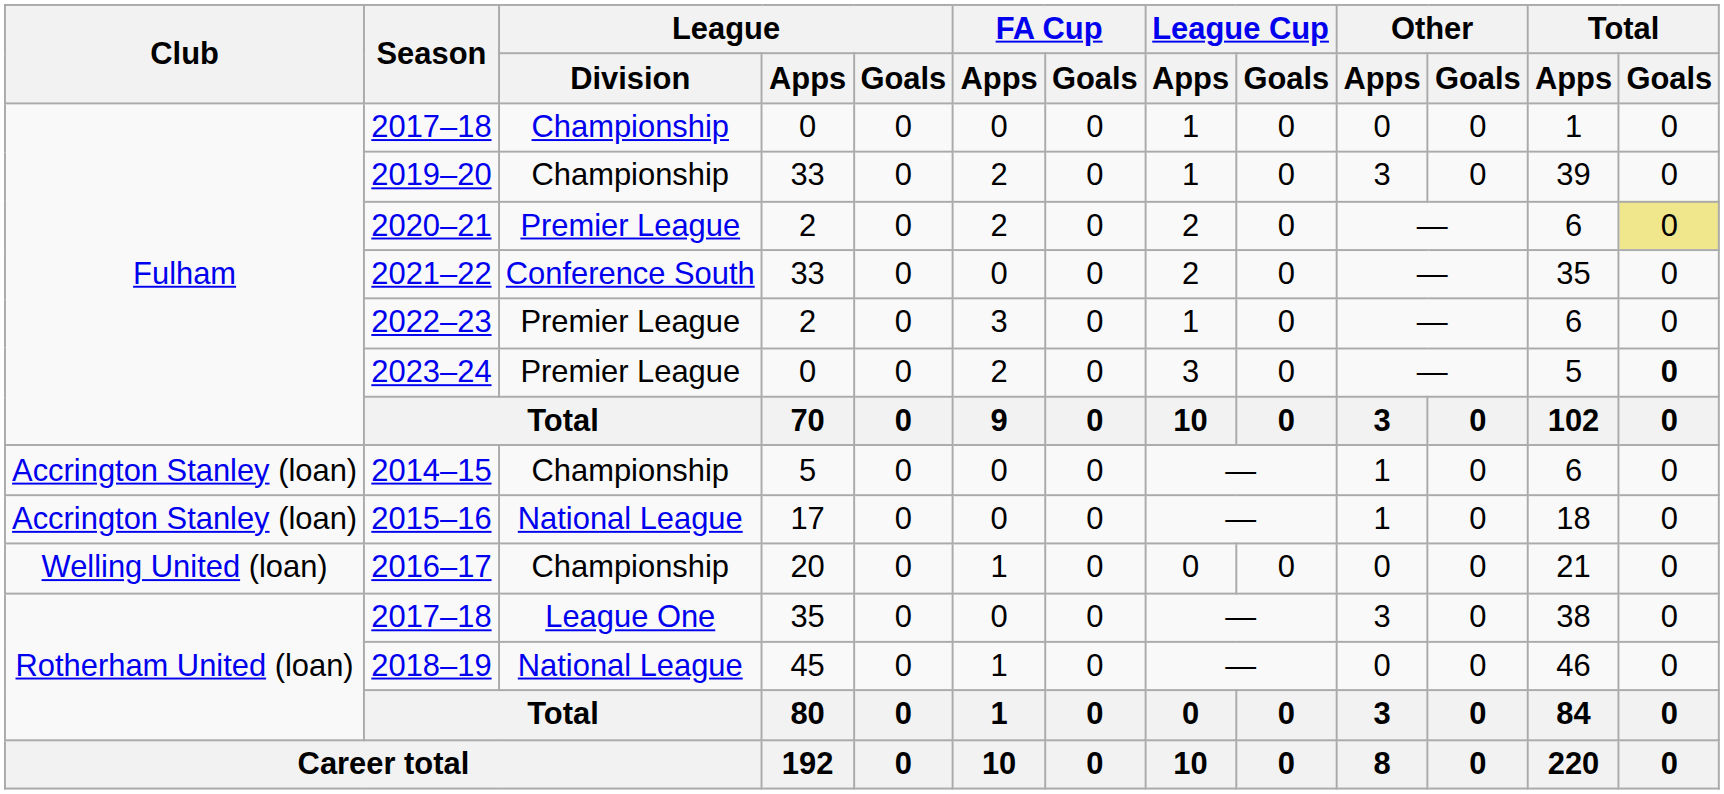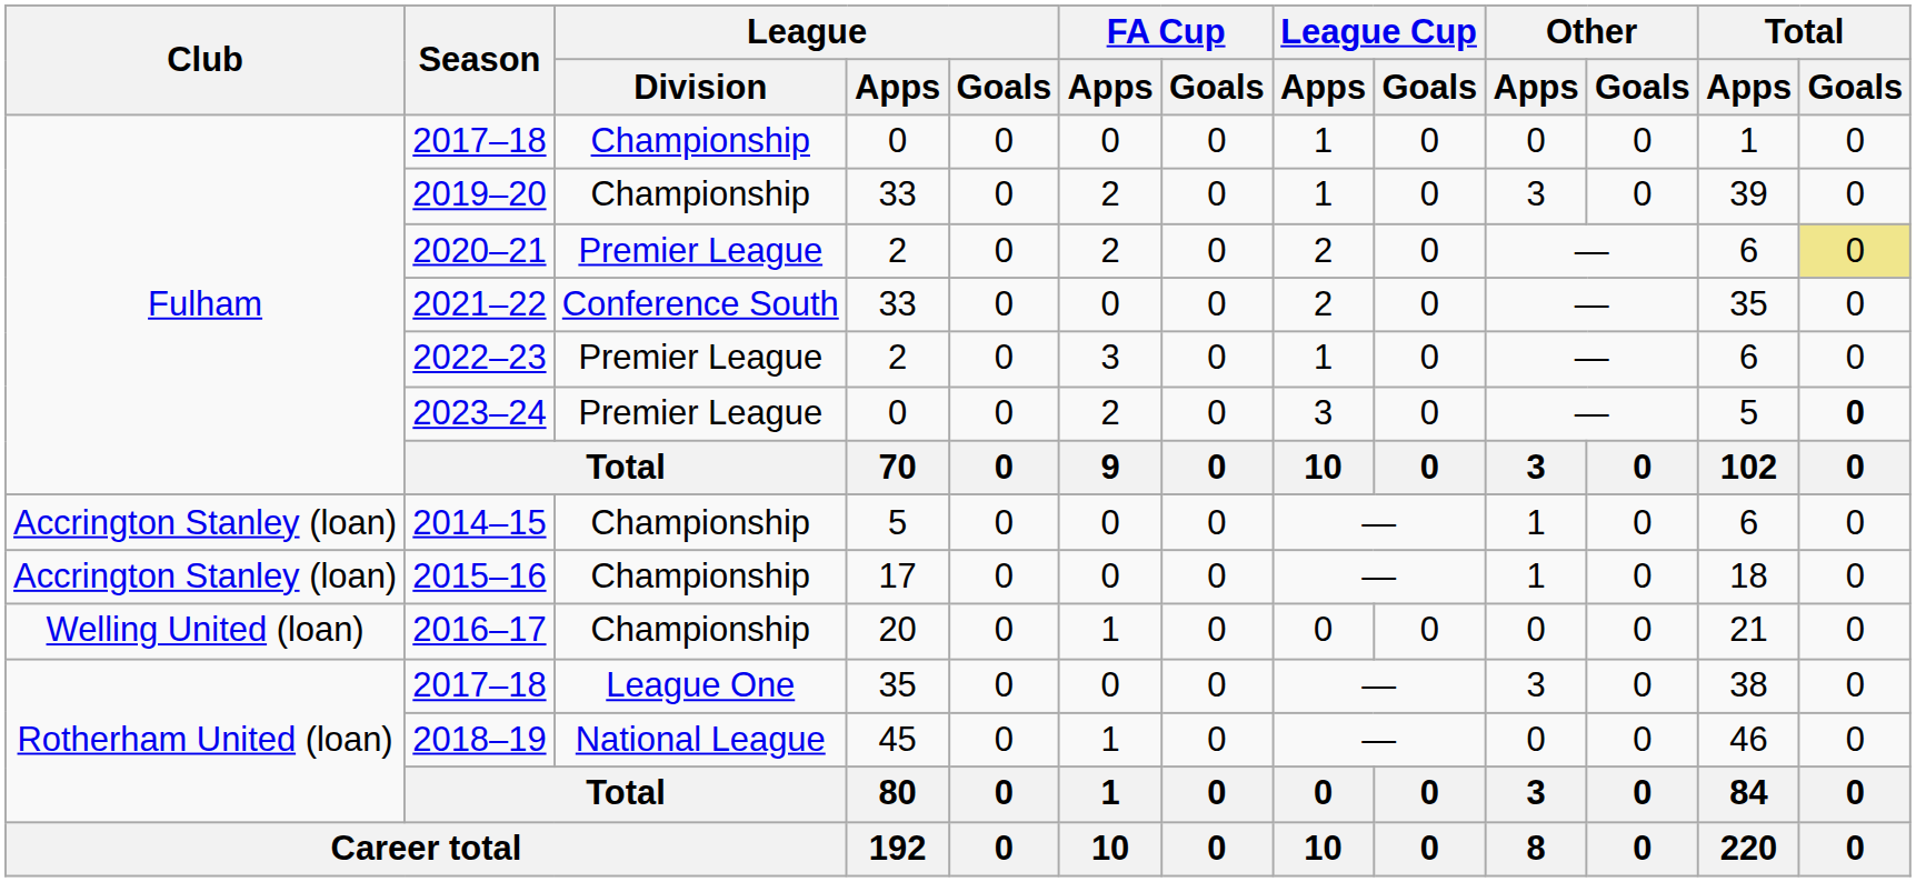2015–16 | League / Division: National League -> Championship
